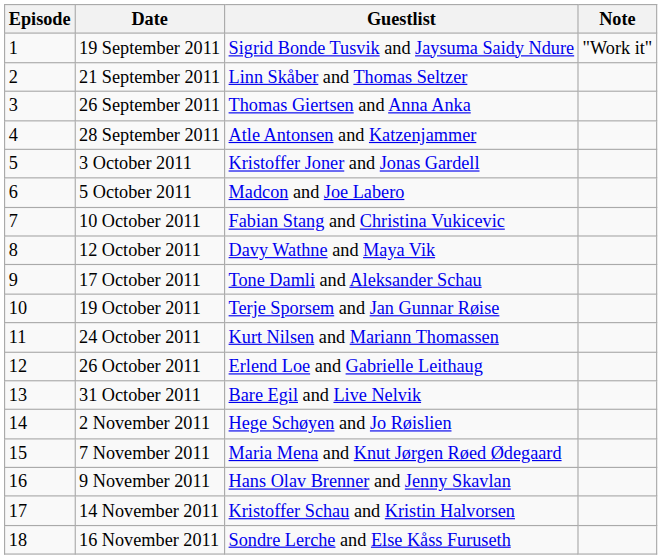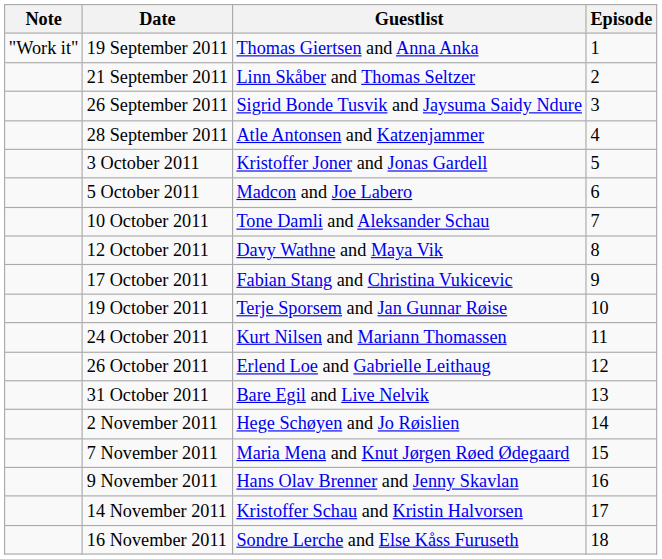columns swapped: Episode <-> Note
19 September 2011 | Guestlist: Sigrid Bonde Tusvik and Jaysuma Saidy Ndure -> Thomas Giertsen and Anna Anka
26 September 2011 | Guestlist: Thomas Giertsen and Anna Anka -> Sigrid Bonde Tusvik and Jaysuma Saidy Ndure
10 October 2011 | Guestlist: Fabian Stang and Christina Vukicevic -> Tone Damli and Aleksander Schau
17 October 2011 | Guestlist: Tone Damli and Aleksander Schau -> Fabian Stang and Christina Vukicevic
